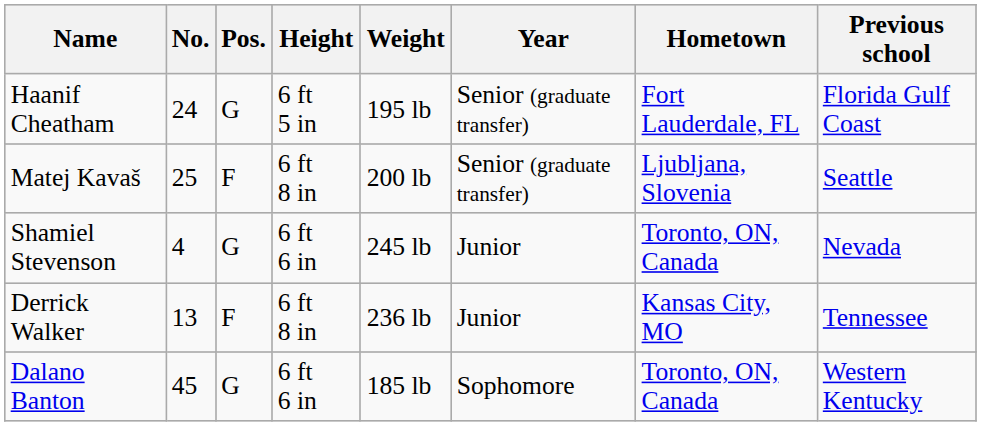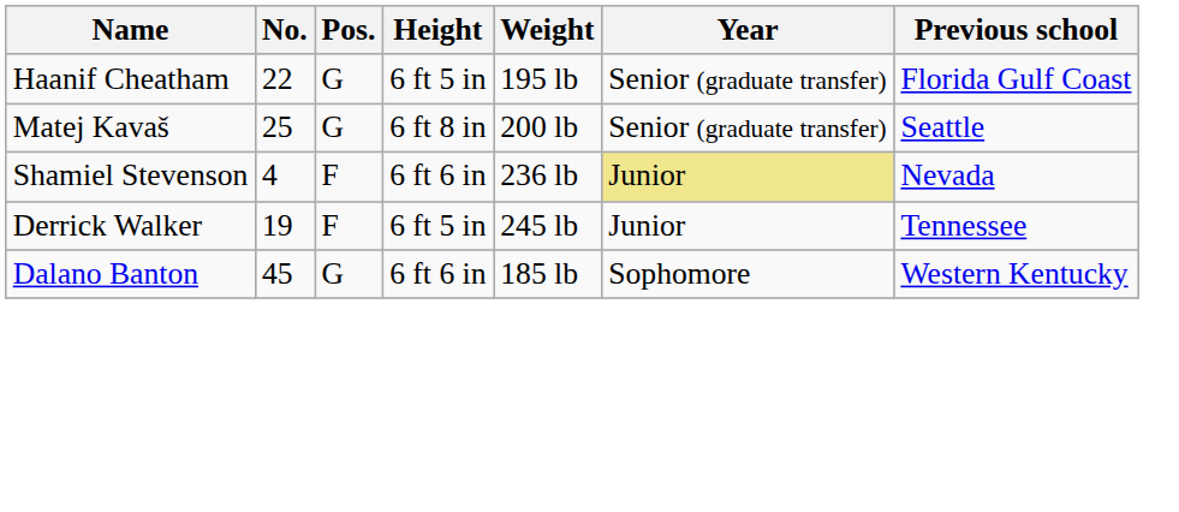- column: Hometown | Fort Lauderdale, FL | Ljubljana, Slovenia | Toronto, ON, Canada | Kansas City, MO | Toronto, ON, Canada
Haanif Cheatham | No.: 24 -> 22
Matej Kavaš | Pos.: F -> G
Shamiel Stevenson | Pos.: G -> F
Shamiel Stevenson | Weight: 245 lb -> 236 lb
Shamiel Stevenson | Year: no background -> khaki background
Derrick Walker | No.: 13 -> 19
Derrick Walker | Height: 6 ft 8 in -> 6 ft 5 in
Derrick Walker | Weight: 236 lb -> 245 lb
